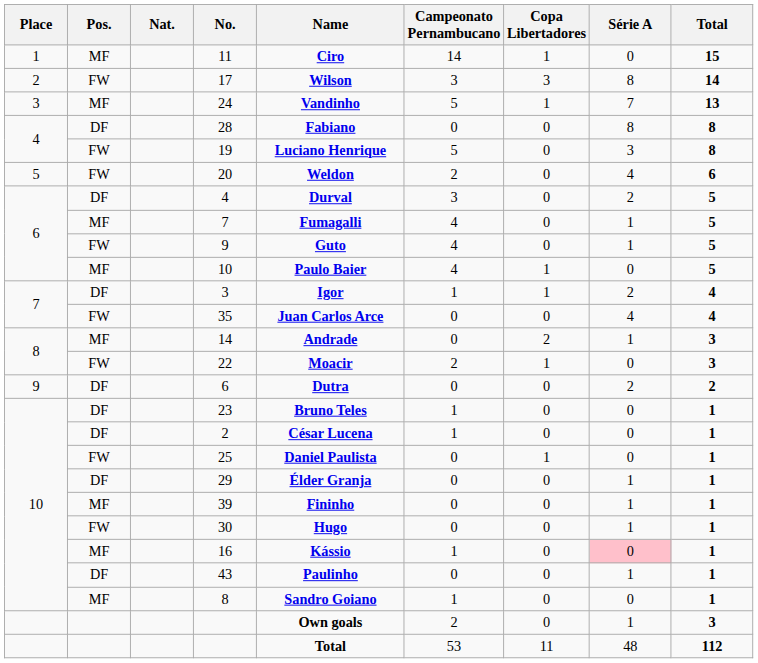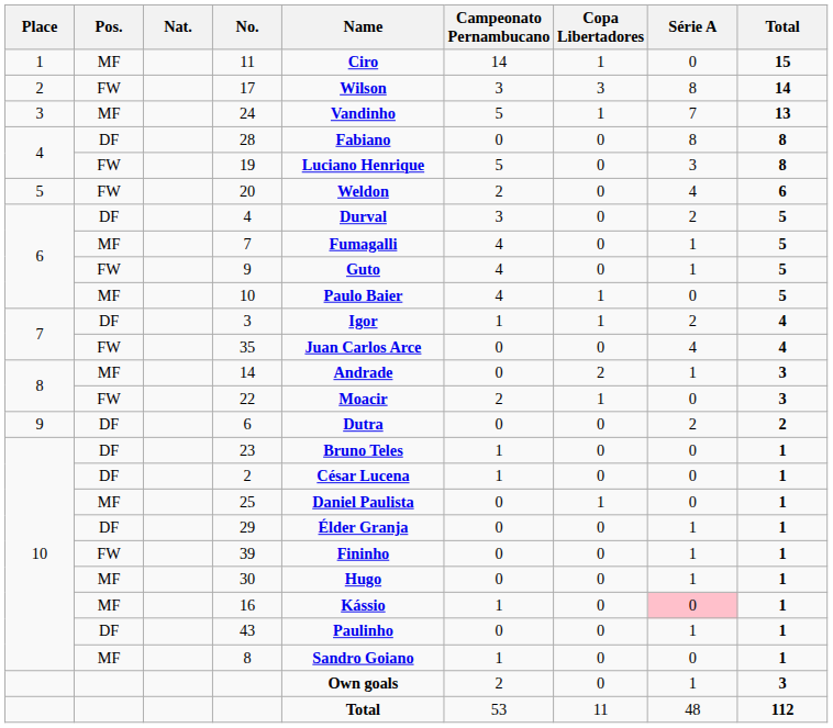25 | Pos.: FW -> MF
39 | Pos.: MF -> FW
30 | Pos.: FW -> MF
